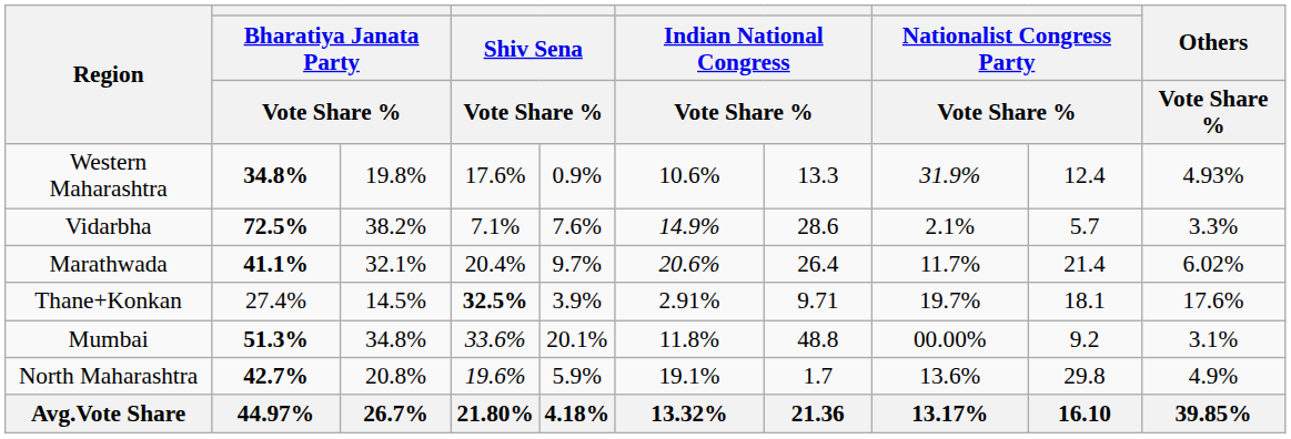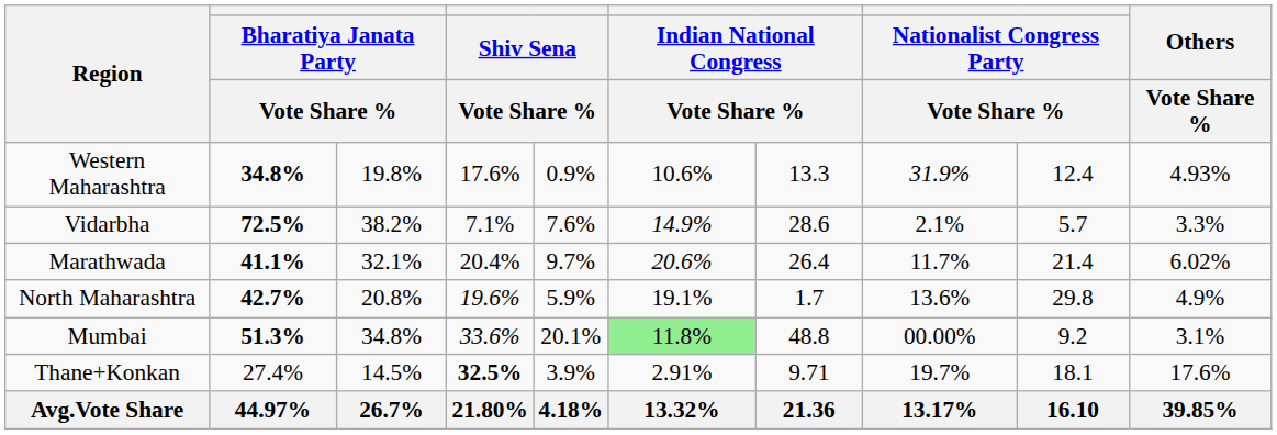rows swapped: Thane+Konkan <-> North Maharashtra
Mumbai | column 6: no background -> lightgreen background
